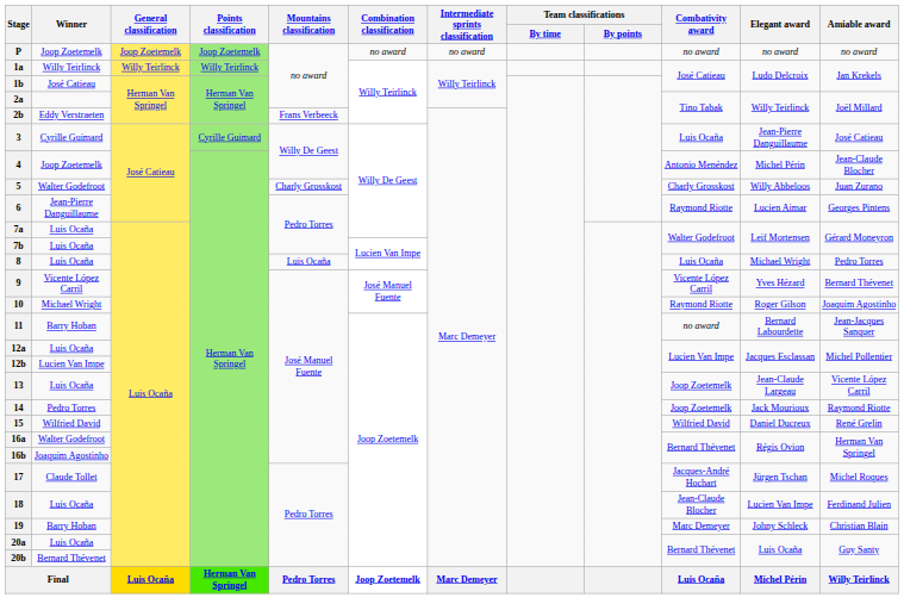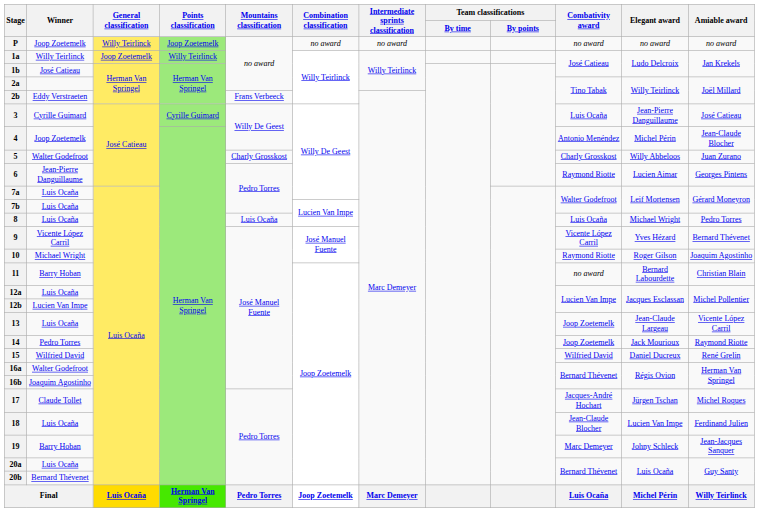P | General classification: Joop Zoetemelk -> Willy Teirlinck
1a | General classification: Willy Teirlinck -> Joop Zoetemelk
11 | Amiable award: Jean-Jacques Sanquer -> Christian Blain
19 | Amiable award: Christian Blain -> Jean-Jacques Sanquer
